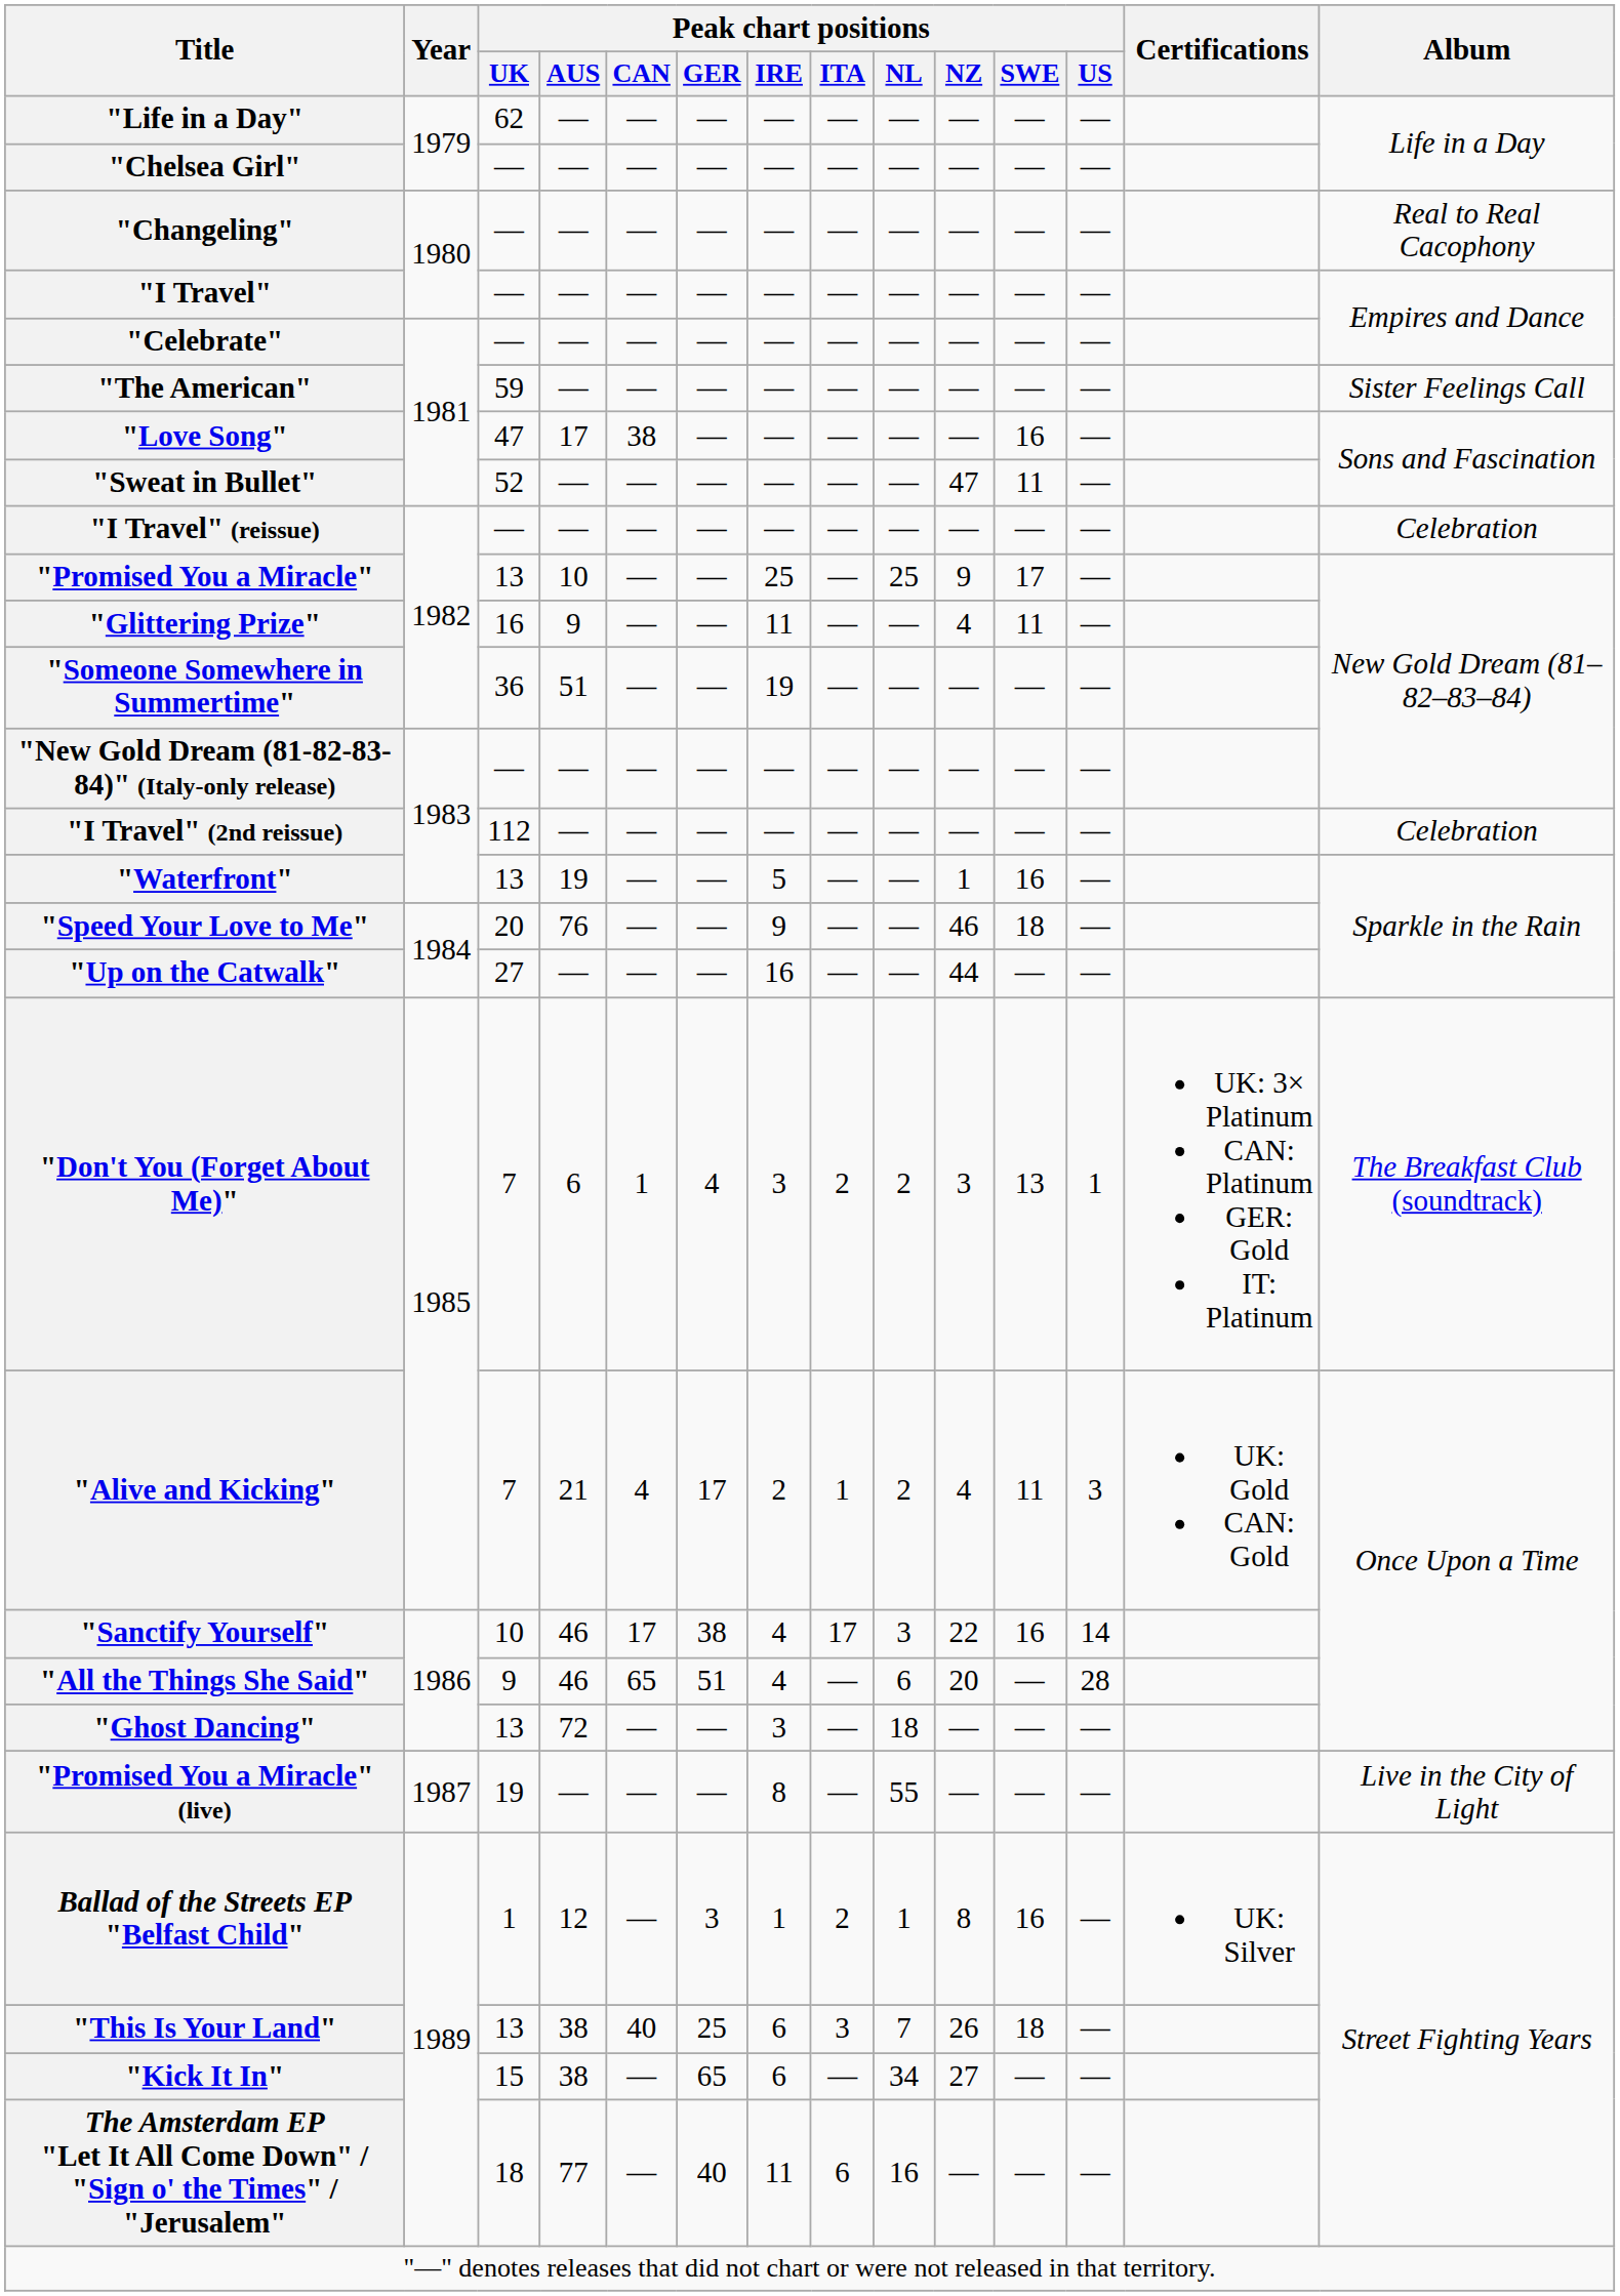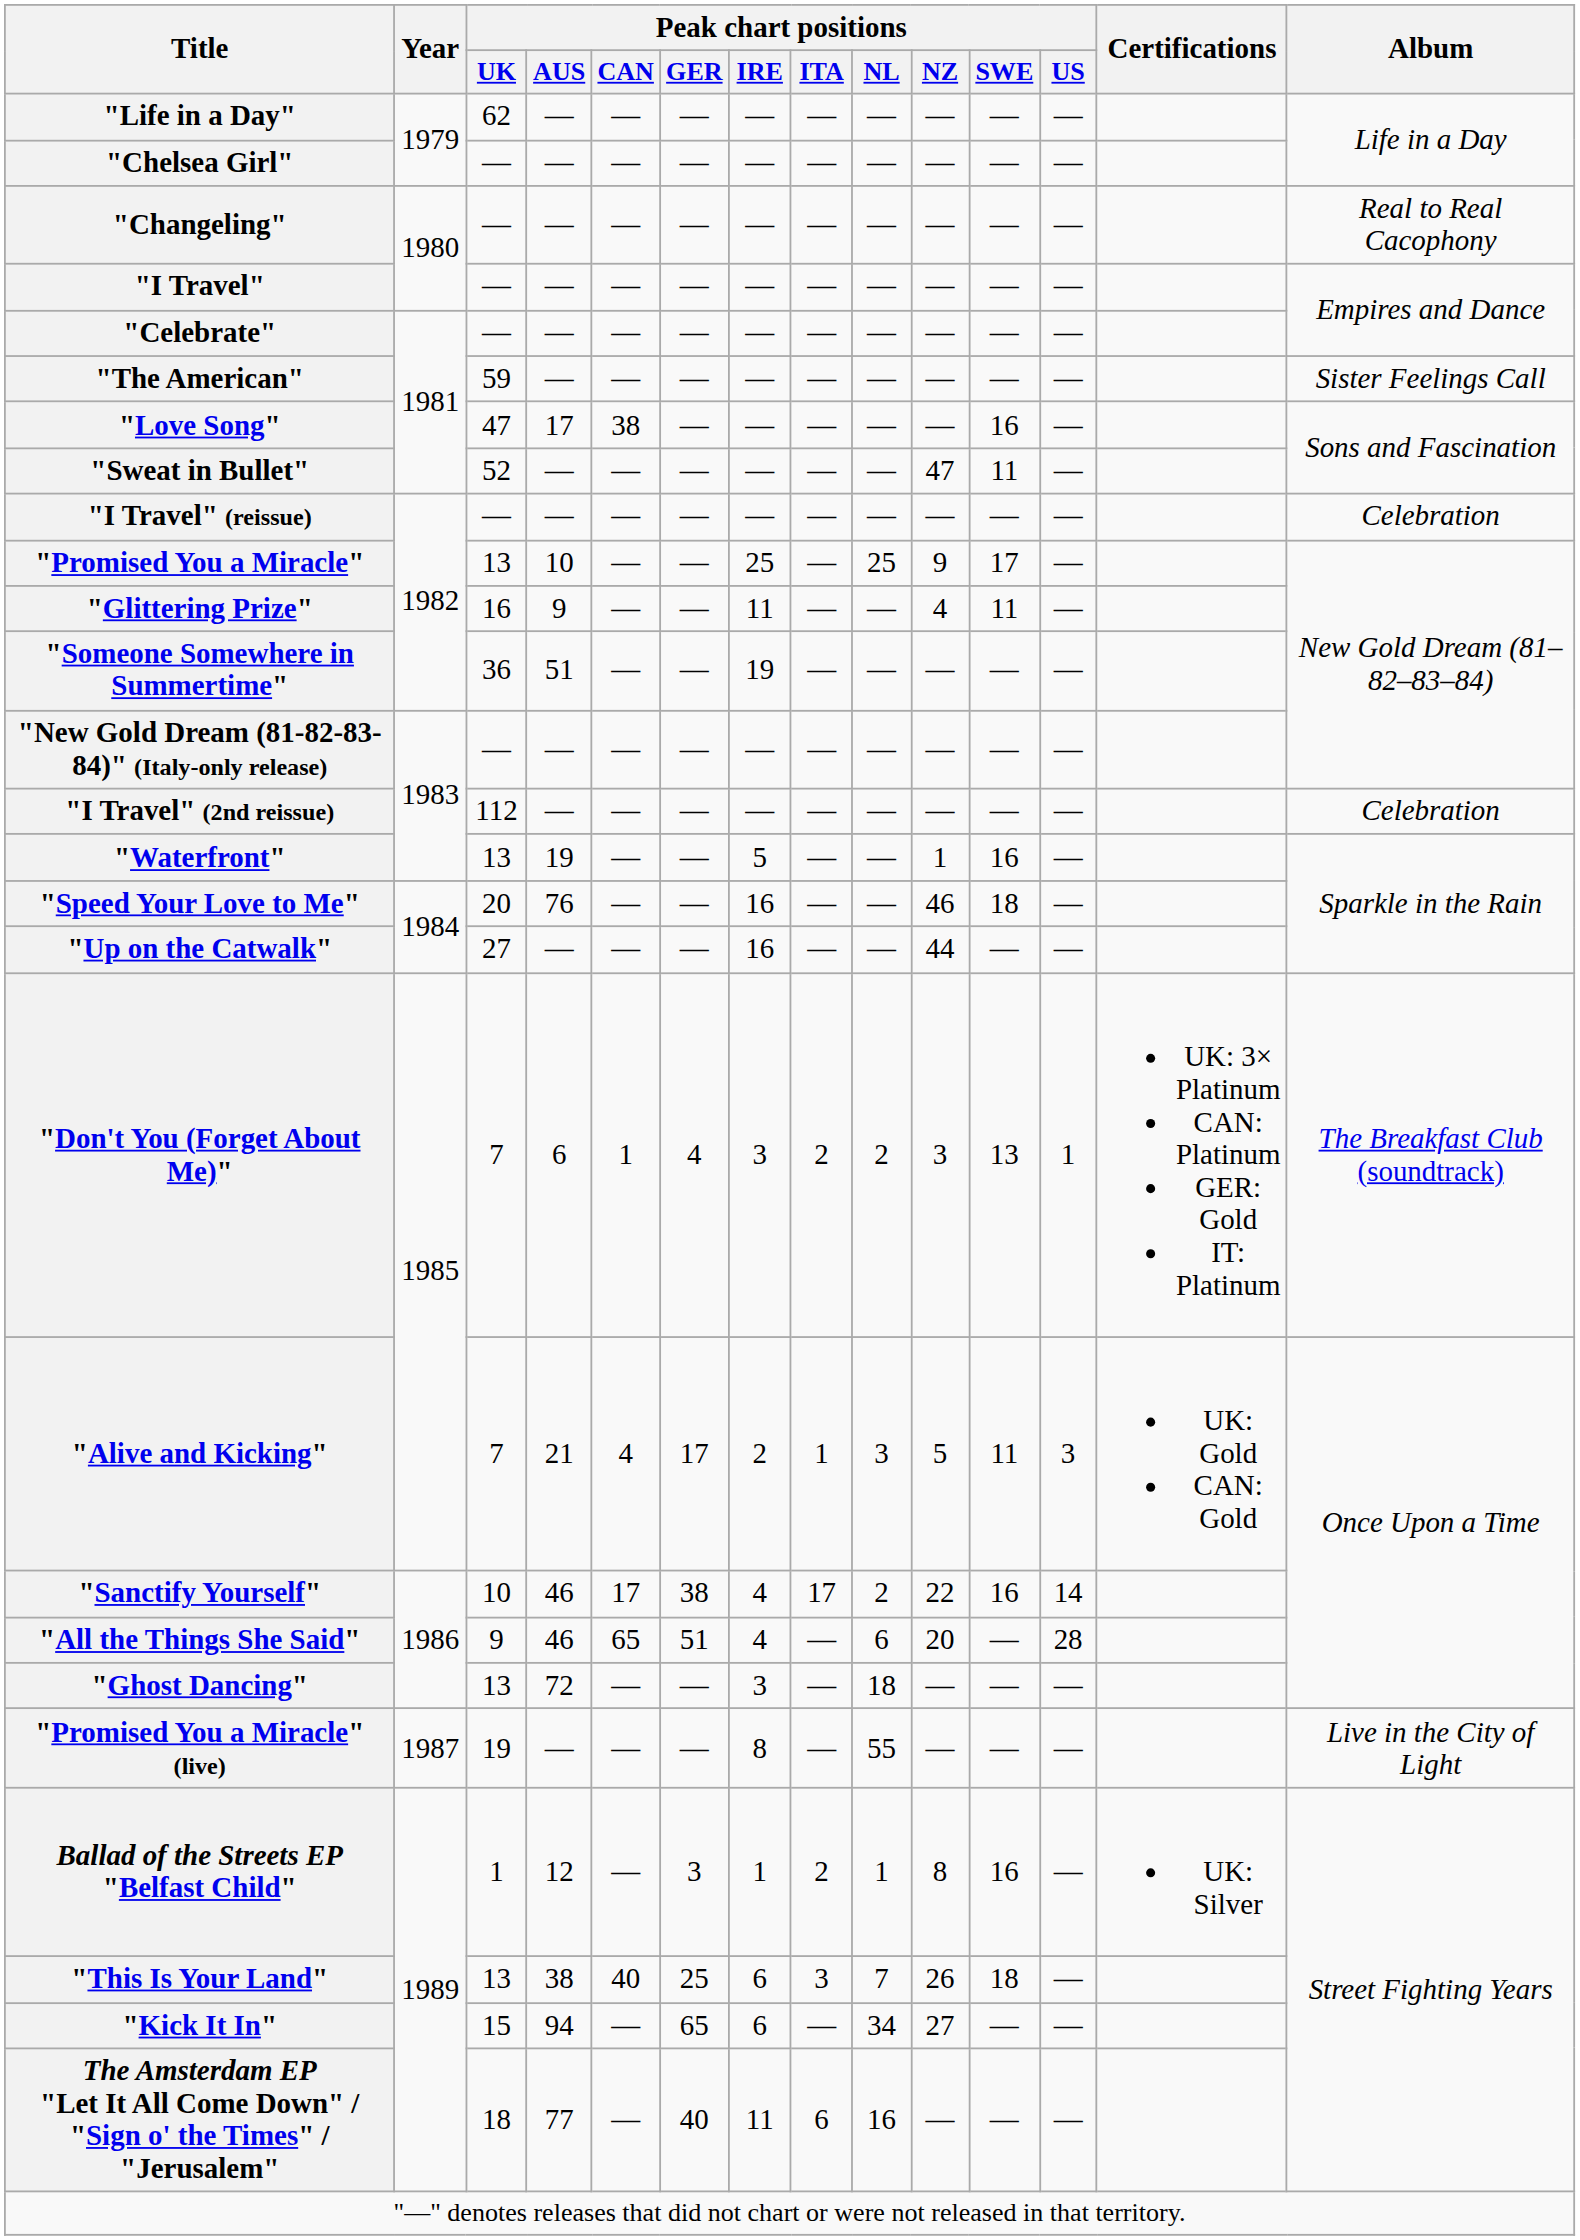"Speed Your Love to Me" | Peak chart positions / IRE: 9 -> 16
"Alive and Kicking" | Peak chart positions / NL: 2 -> 3
"Alive and Kicking" | Peak chart positions / NZ: 4 -> 5
"Sanctify Yourself" | Peak chart positions / NL: 3 -> 2
"Kick It In" | Peak chart positions / AUS: 38 -> 94
